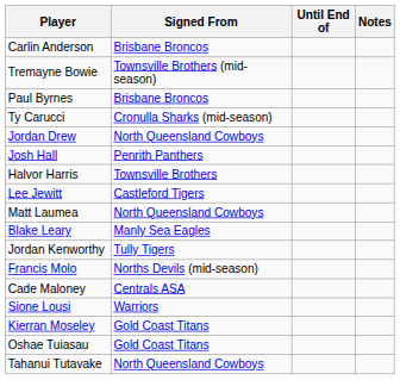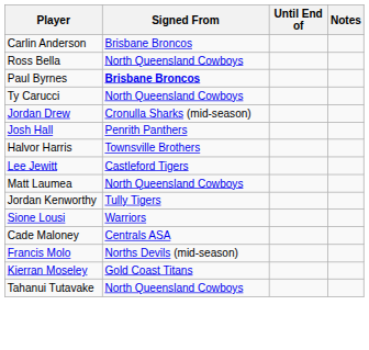+ row: Ross Bella | North Queensland Cowboys
- row: Tremayne Bowie | Townsville Brothers (mid-season)
Paul Byrnes | Signed From: normal -> bold
Ty Carucci | Signed From: Cronulla Sharks (mid-season) -> North Queensland Cowboys
Jordan Drew | Signed From: North Queensland Cowboys -> Cronulla Sharks (mid-season)
- row: Blake Leary | Manly Sea Eagles
rows swapped: Sione Lousi <-> Francis Molo
- row: Oshae Tuiasau | Gold Coast Titans
